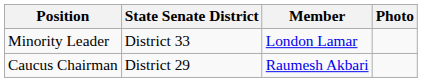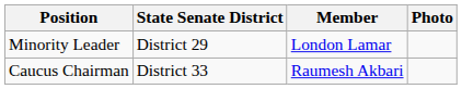Minority Leader | State Senate District: District 33 -> District 29
Caucus Chairman | State Senate District: District 29 -> District 33
